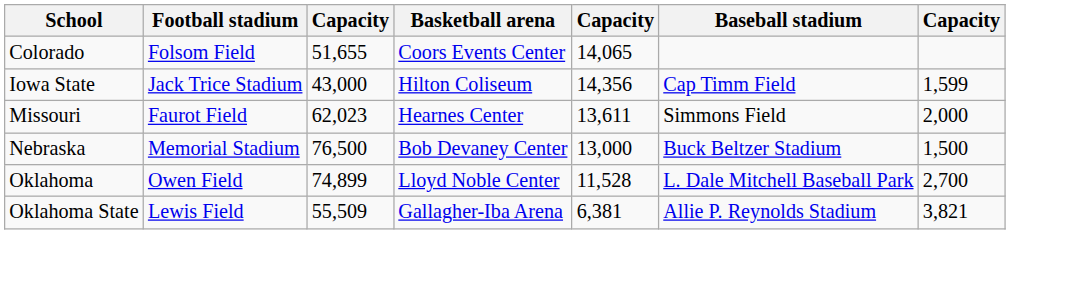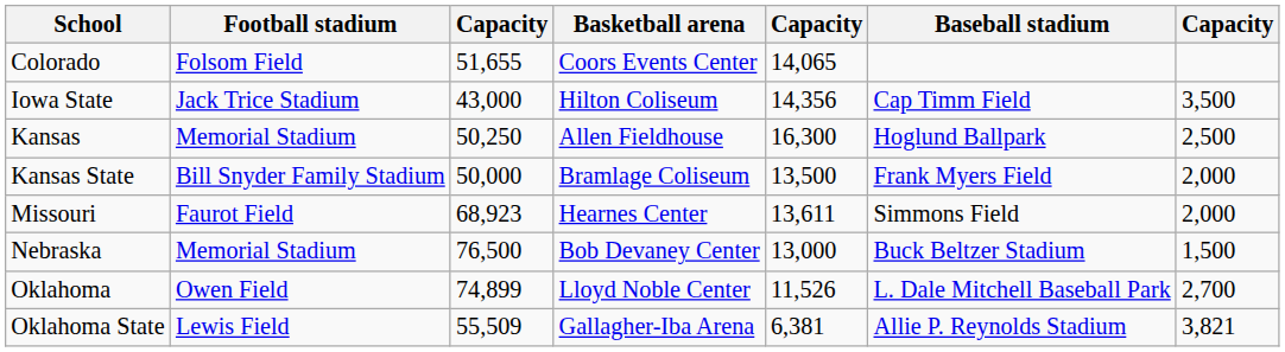Iowa State | column 7: 1,599 -> 3,500
+ row: Kansas | Memorial Stadium | 50,250 | Allen Fieldhouse | 16,300 | Hoglund Ballpark | 2,500
+ row: Kansas State | Bill Snyder Family Stadium | 50,000 | Bramlage Coliseum | 13,500 | Frank Myers Field | 2,000
Missouri | column 3: 62,023 -> 68,923
Oklahoma | column 5: 11,528 -> 11,526
